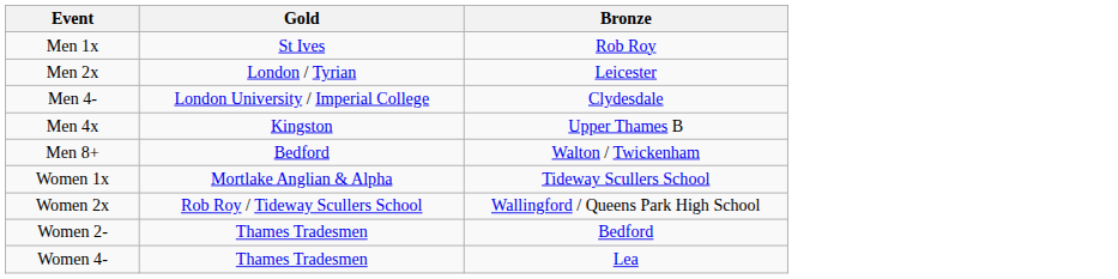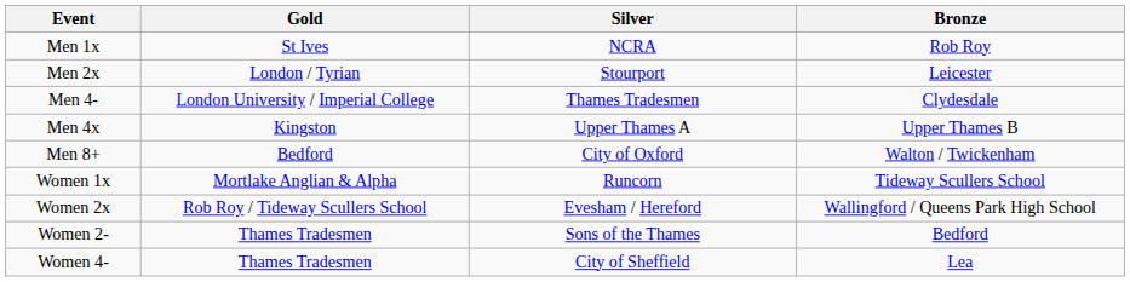+ column: Silver | NCRA | Stourport | Thames Tradesmen | Upper Thames A | City of Oxford | Runcorn | Evesham / Hereford | Sons of the Thames | City of Sheffield
